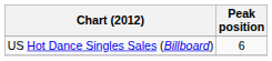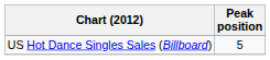US Hot Dance Singles Sales (Billboard) | Peak position: 6 -> 5
